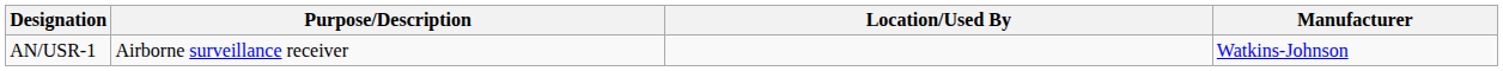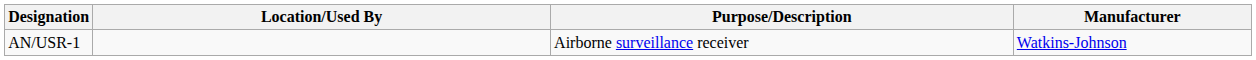columns swapped: Purpose/Description <-> Location/Used By
